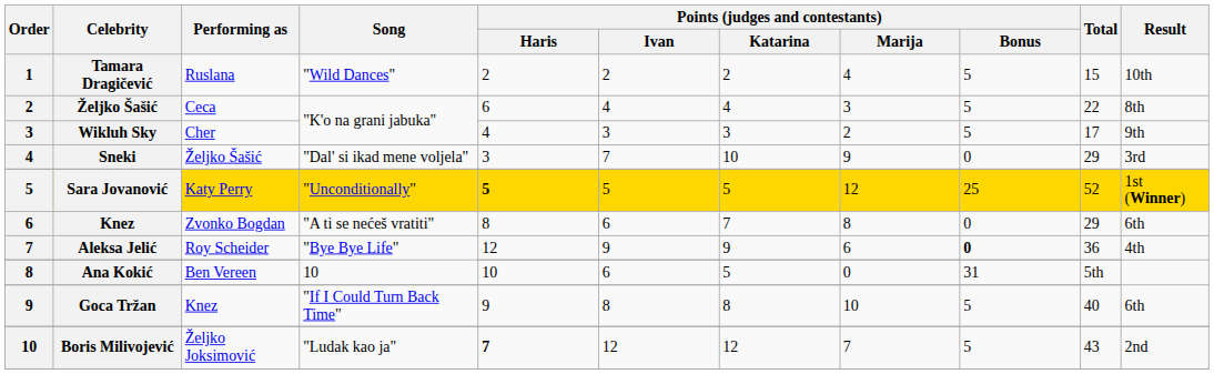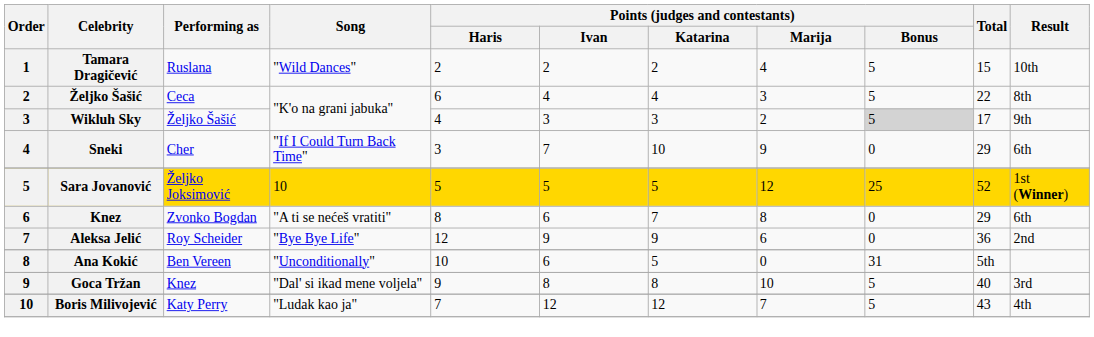Wikluh Sky | Performing as: Cher -> Željko Šašić
Wikluh Sky | Points (judges and contestants) / Bonus: no background -> lightgrey background
Sneki | Performing as: Željko Šašić -> Cher
Sneki | Song: "Dal' si ikad mene voljela" -> "If I Could Turn Back Time"
Sneki | Result: 3rd -> 6th
Sara Jovanović | Performing as: Katy Perry -> Željko Joksimović
Sara Jovanović | Song: "Unconditionally" -> 10
Sara Jovanović | Points (judges and contestants) / Haris: bold -> normal
Aleksa Jelić | Points (judges and contestants) / Bonus: bold -> normal
Aleksa Jelić | Result: 4th -> 2nd
Ana Kokić | Song: 10 -> "Unconditionally"
Goca Tržan | Song: "If I Could Turn Back Time" -> "Dal' si ikad mene voljela"
Goca Tržan | Result: 6th -> 3rd
Boris Milivojević | Performing as: Željko Joksimović -> Katy Perry
Boris Milivojević | Points (judges and contestants) / Haris: bold -> normal
Boris Milivojević | Result: 2nd -> 4th
